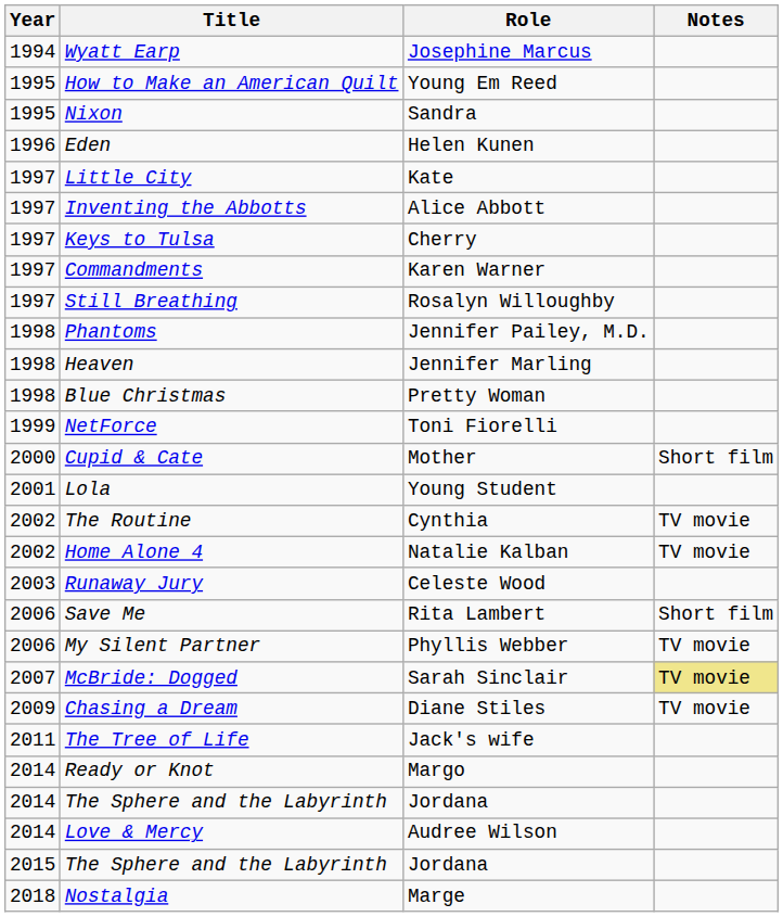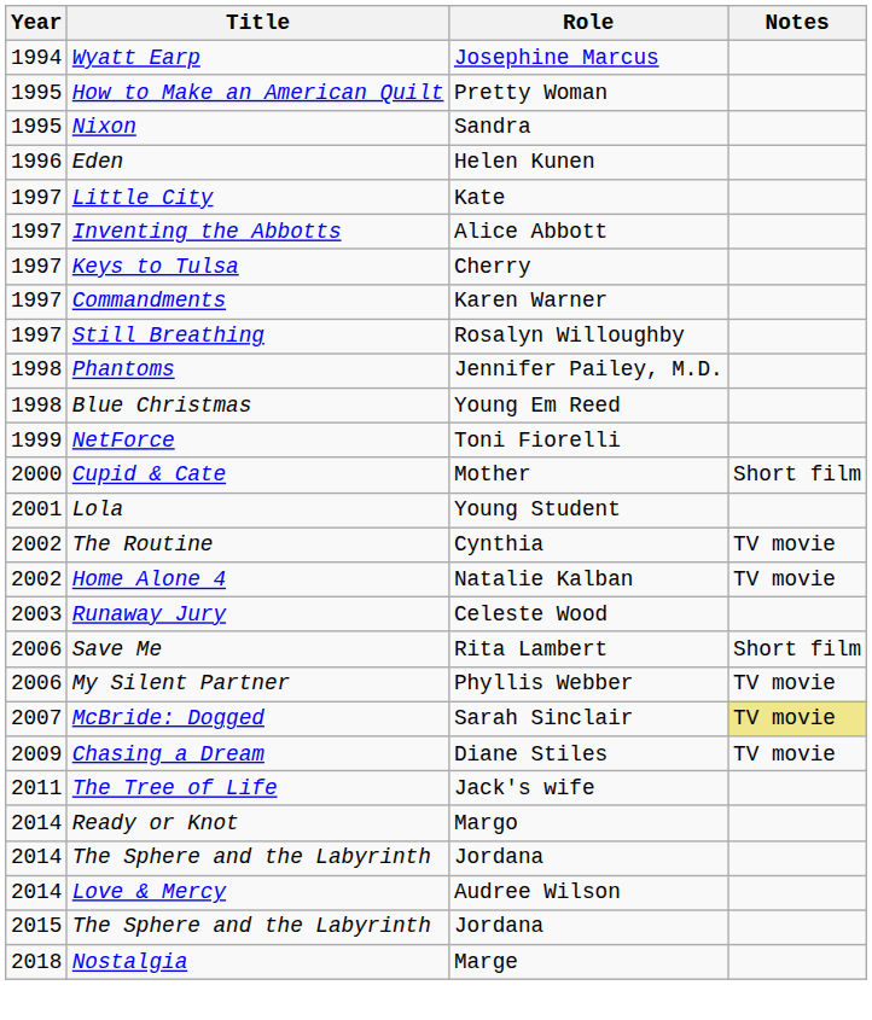How to Make an American Quilt | Role: Young Em Reed -> Pretty Woman
- row: 1998 | Heaven | Jennifer Marling
Blue Christmas | Role: Pretty Woman -> Young Em Reed
